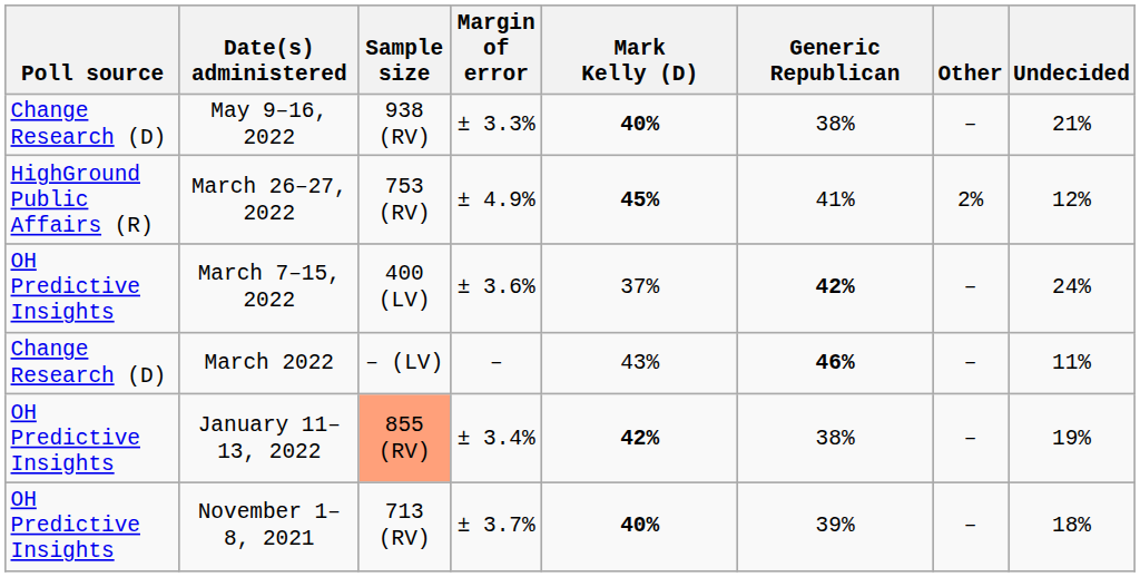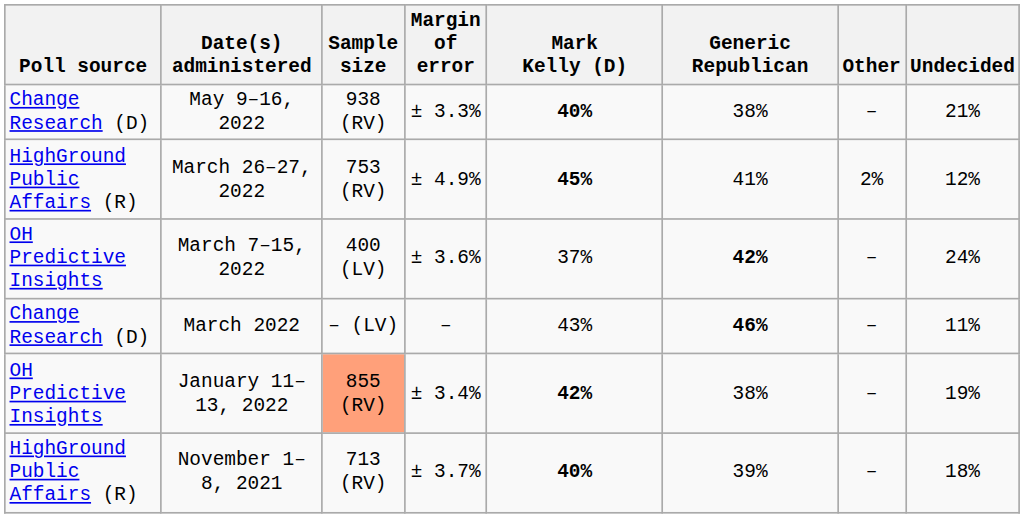November 1–8, 2021 | Poll source: OH Predictive Insights -> HighGround Public Affairs (R)
